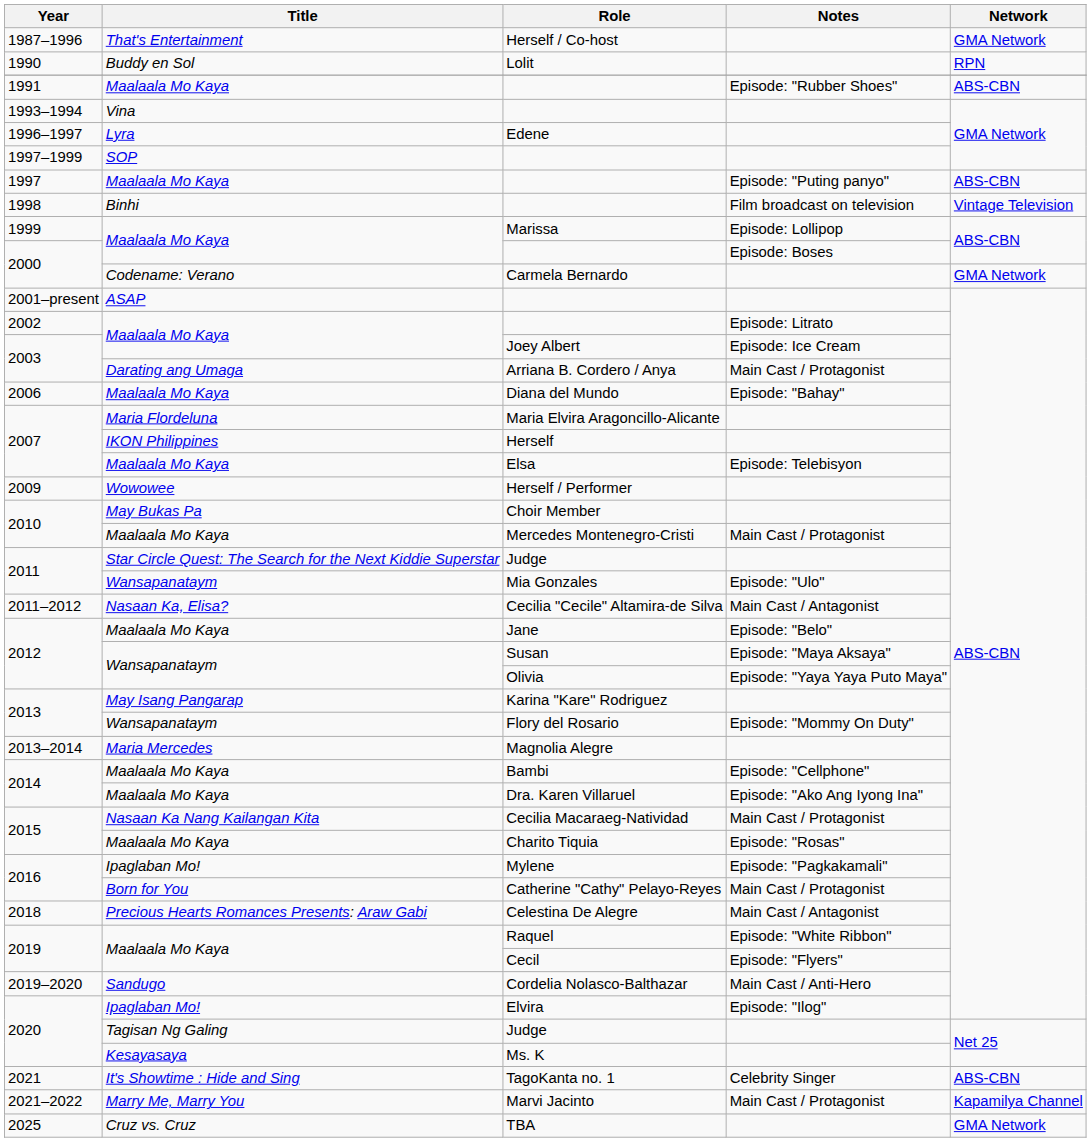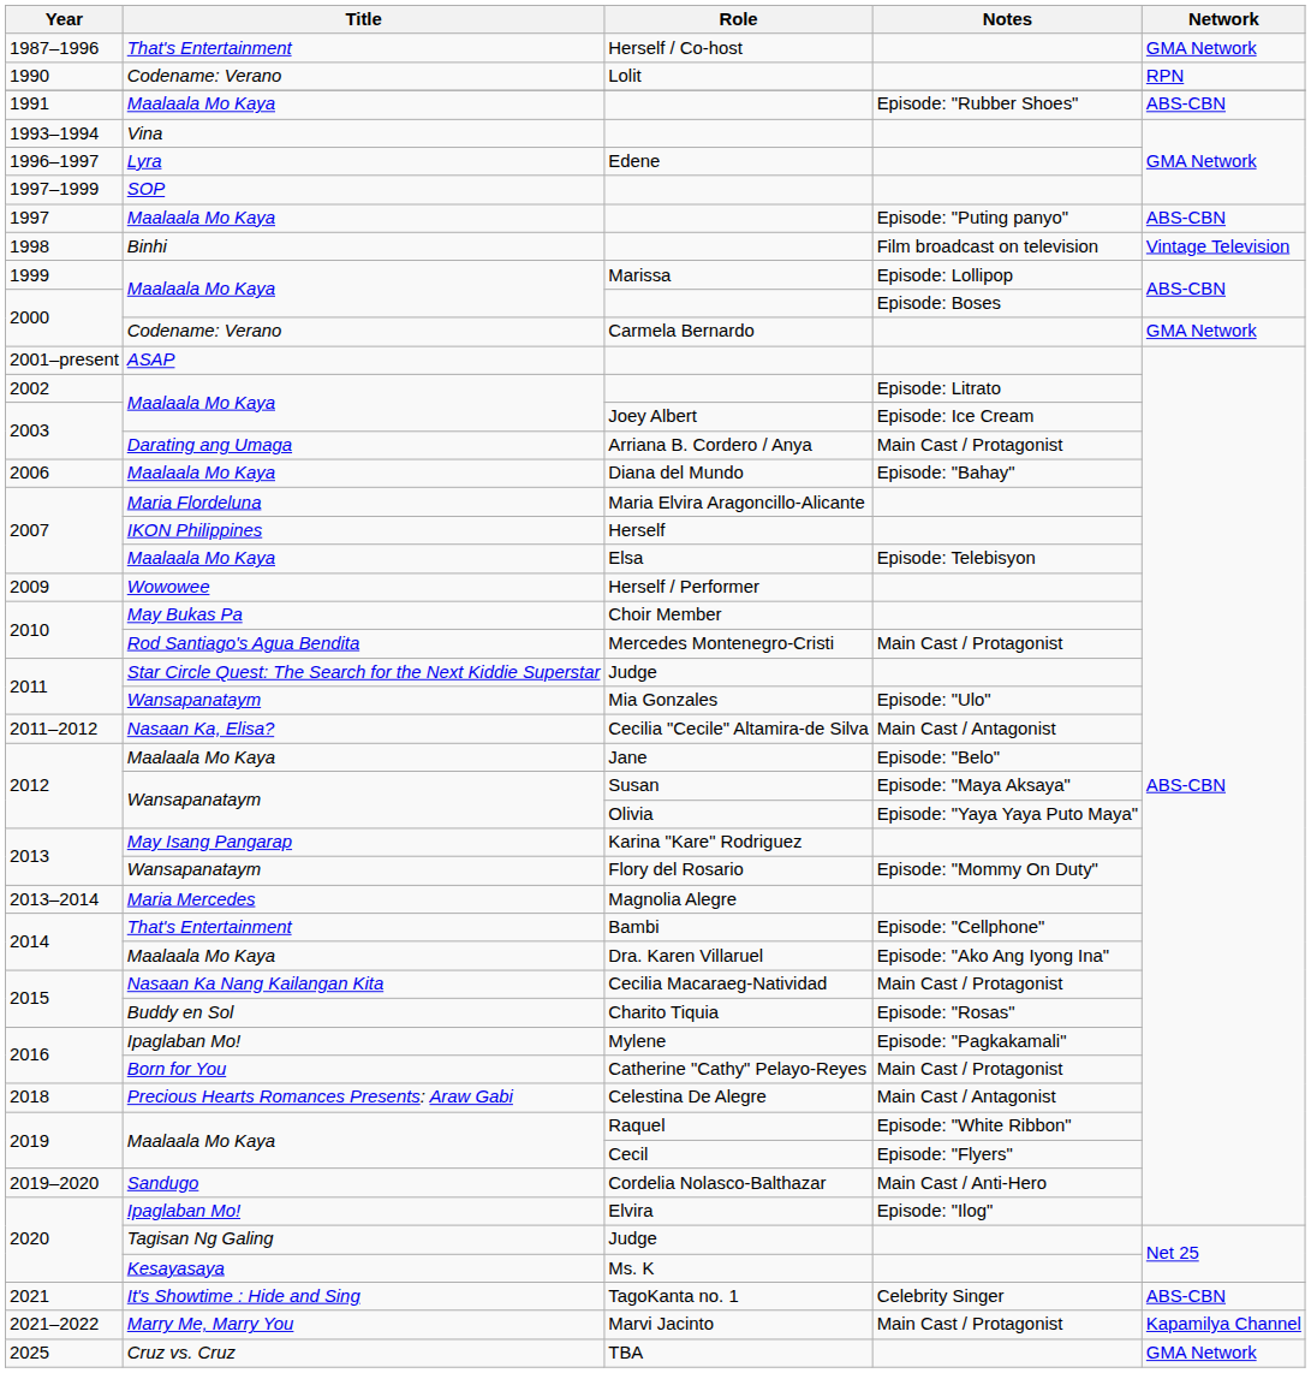Lolit | Title: Buddy en Sol -> Codename: Verano
Mercedes Montenegro-Cristi | Title: Maalaala Mo Kaya -> Rod Santiago's Agua Bendita
Bambi | Title: Maalaala Mo Kaya -> That's Entertainment
Charito Tiquia | Title: Maalaala Mo Kaya -> Buddy en Sol
